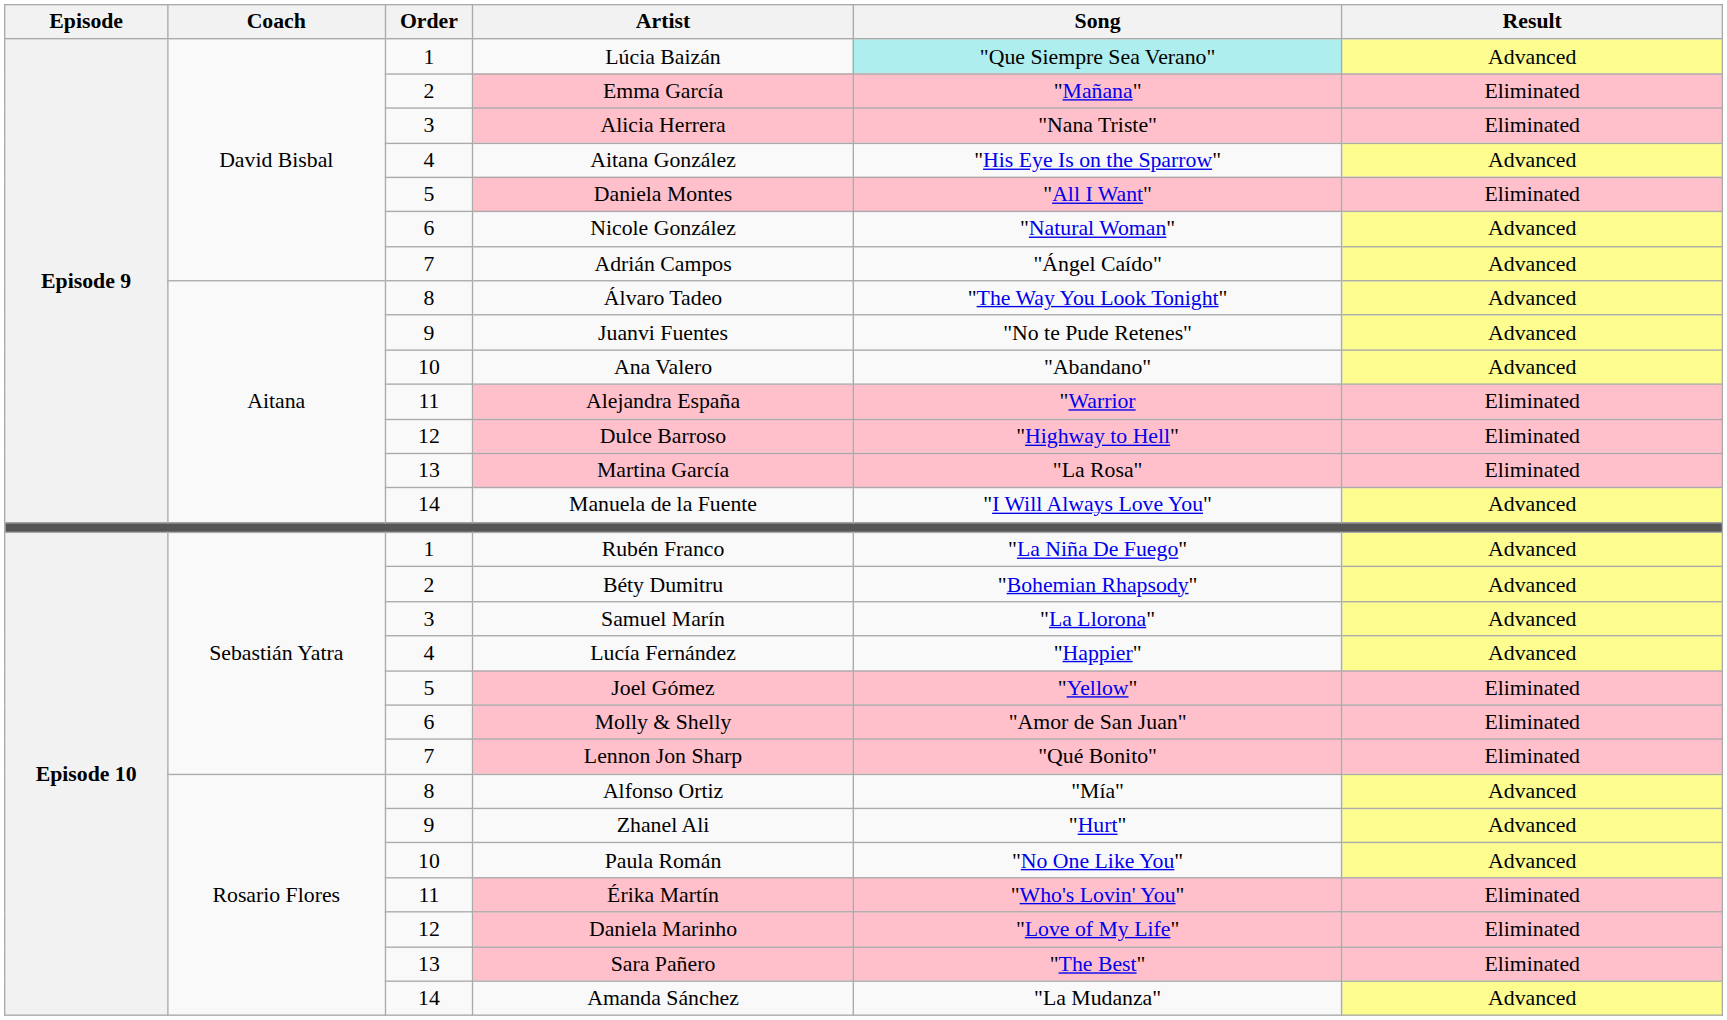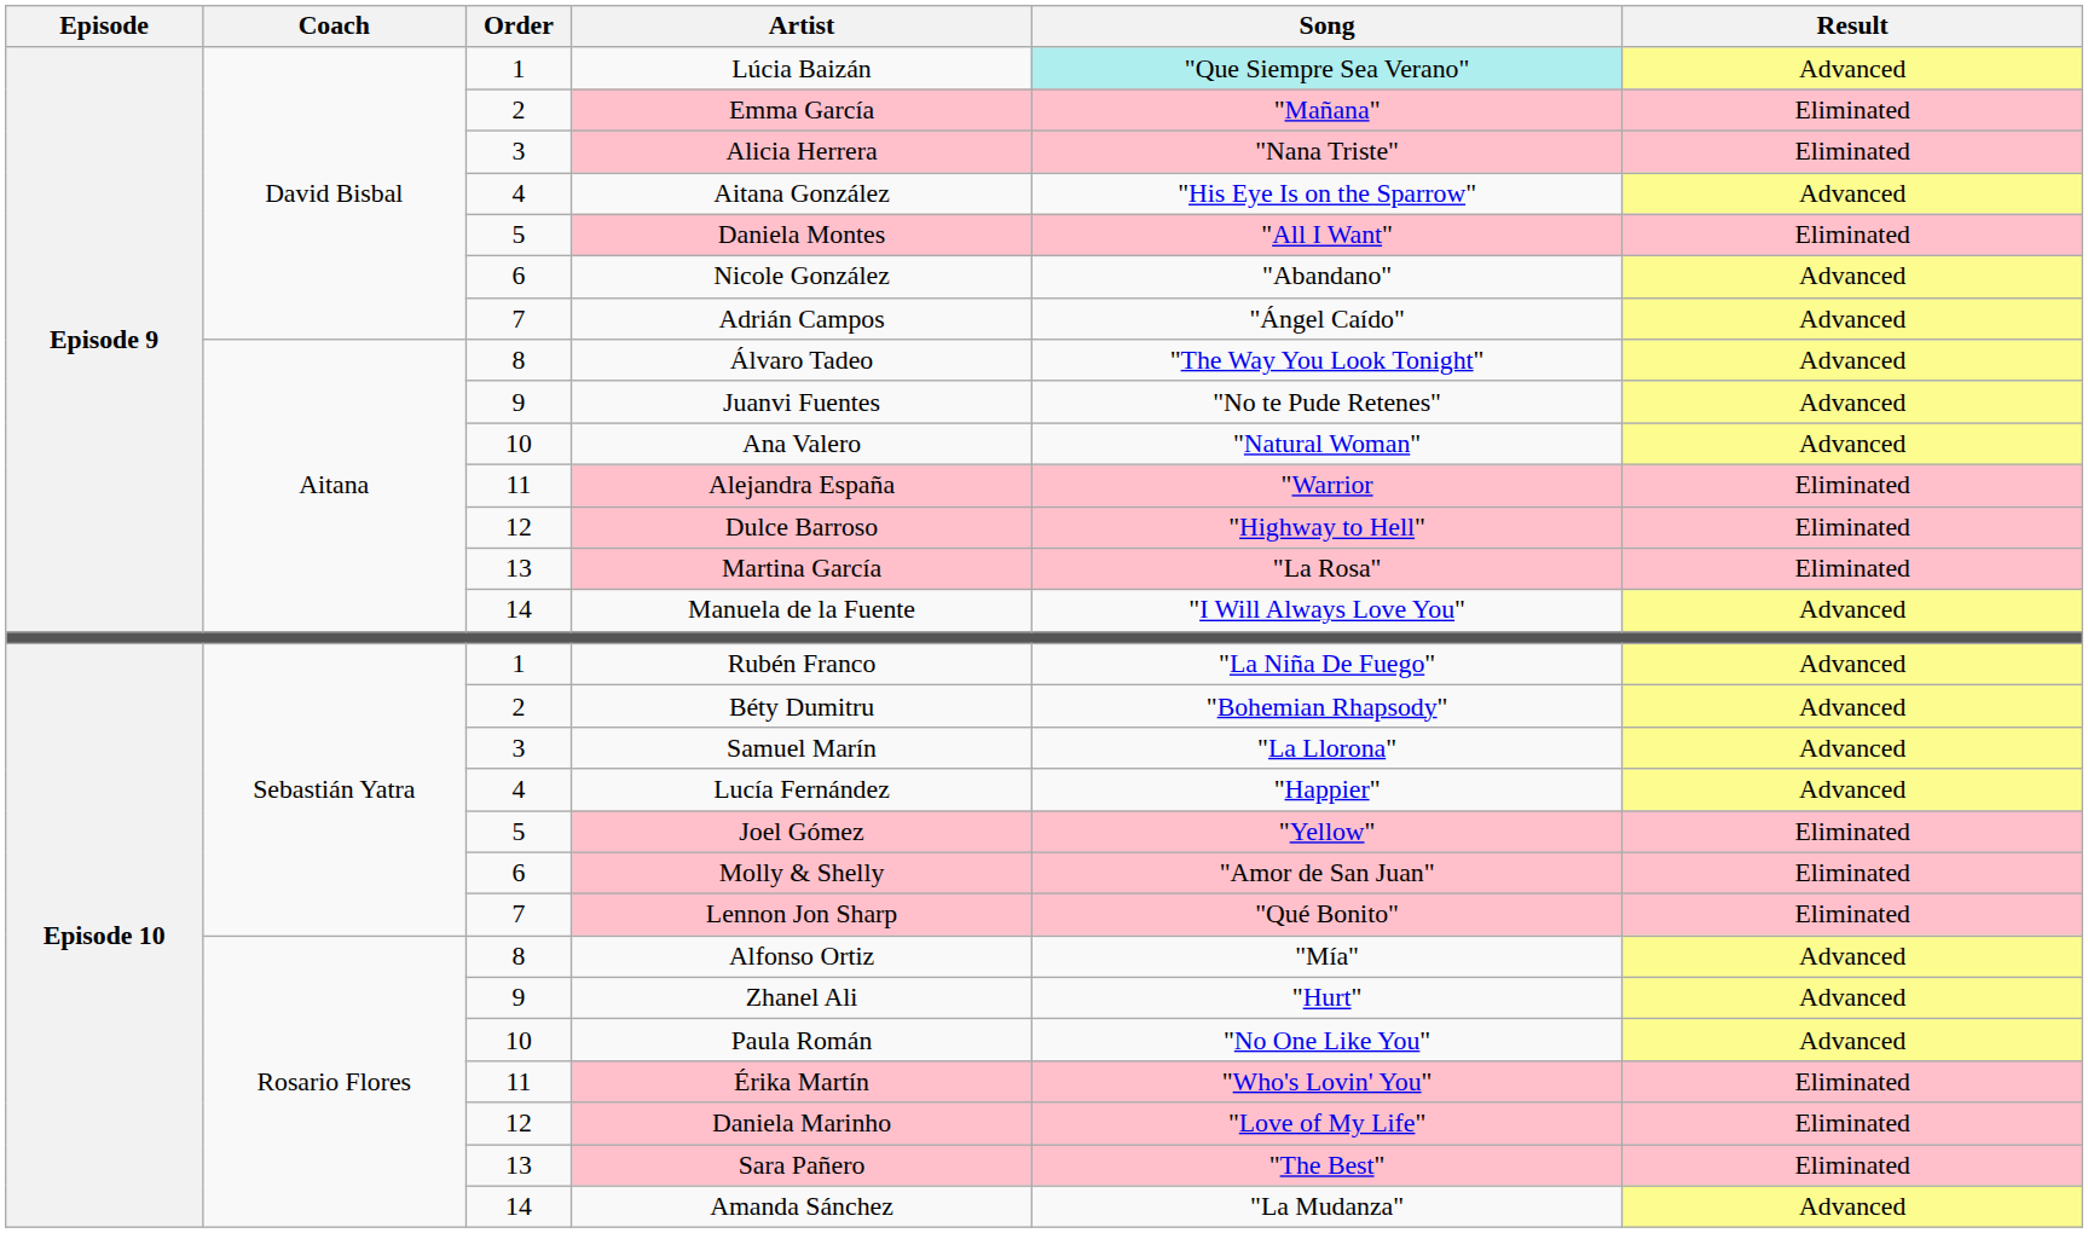Nicole González | Song: "Natural Woman" -> "Abandano"
Ana Valero | Song: "Abandano" -> "Natural Woman"
